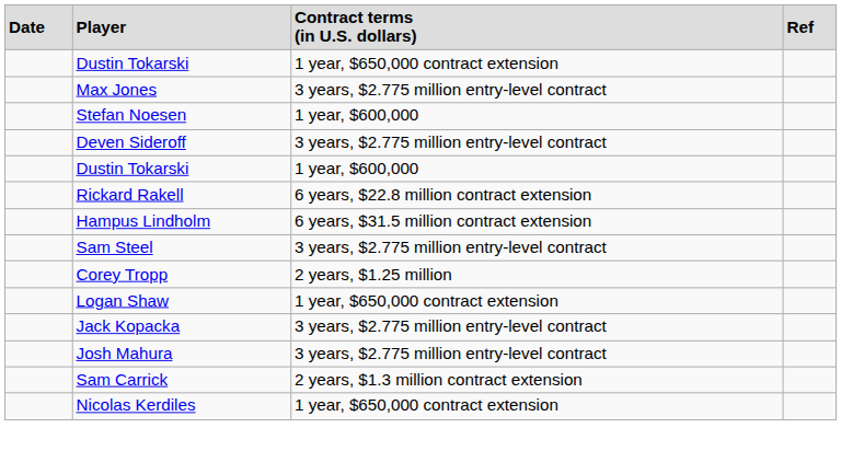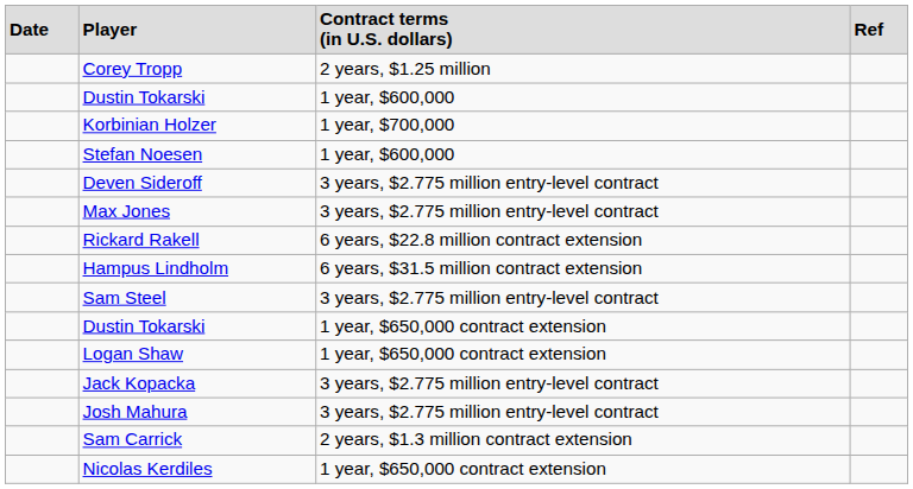rows swapped: Corey Tropp <-> Dustin Tokarski / 1 year, $650,000 contract extension
rows swapped: Dustin Tokarski / 1 year, $600,000 <-> Max Jones
+ row: Korbinian Holzer | 1 year, $700,000
